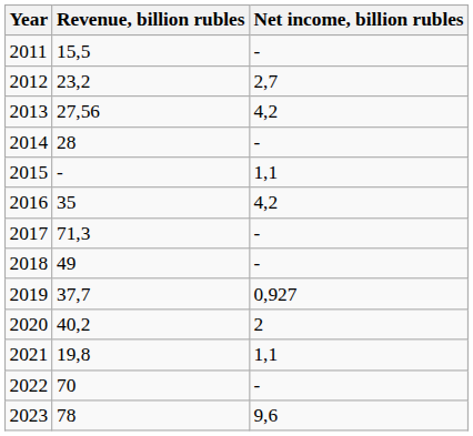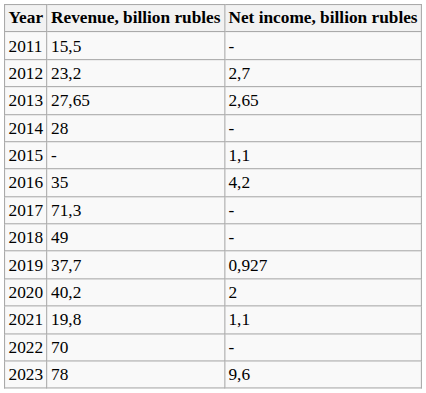2013 | Revenue, billion rubles: 27,56 -> 27,65
2013 | Net income, billion rubles: 4,2 -> 2,65
